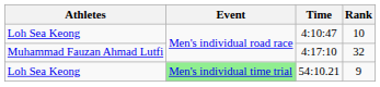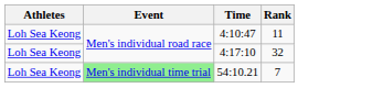4:10:47 | Rank: 10 -> 11
4:17:10 | Athletes: Muhammad Fauzan Ahmad Lutfi -> Loh Sea Keong
54:10.21 | Rank: 9 -> 7
